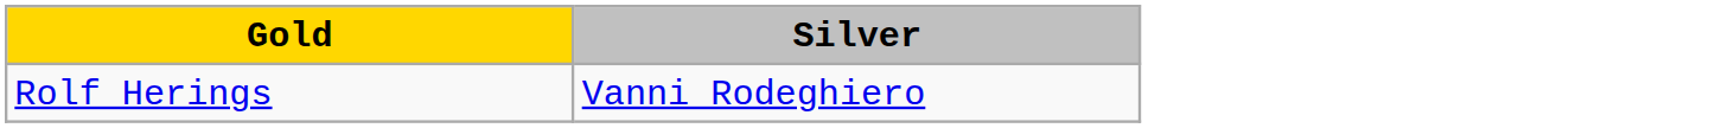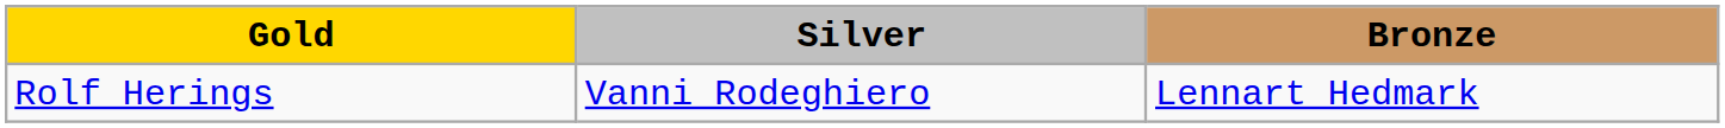+ column: Bronze | Lennart Hedmark
